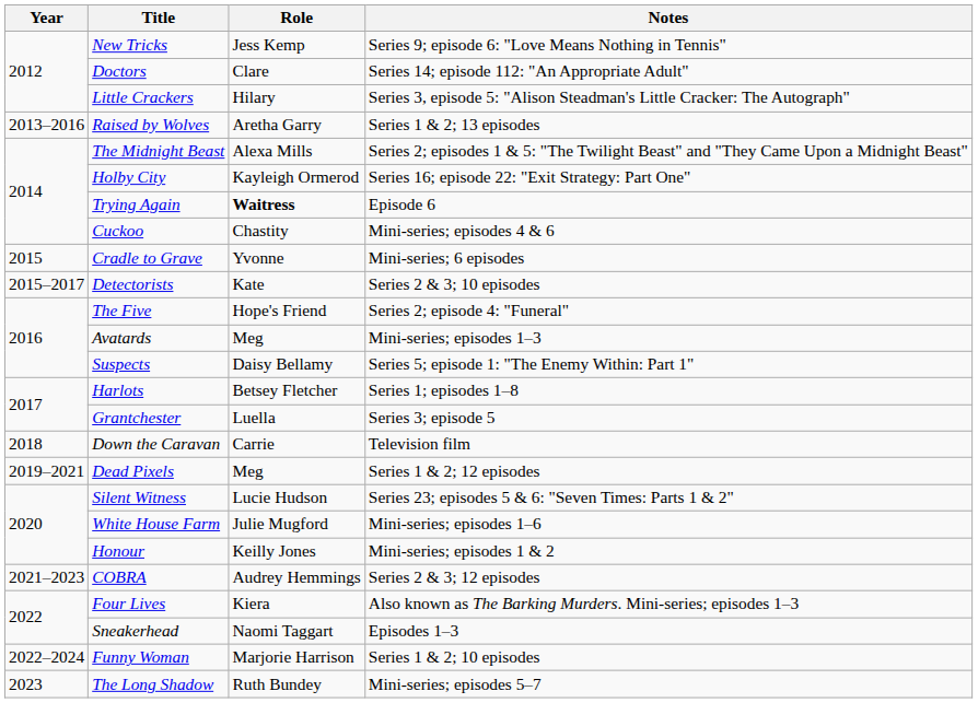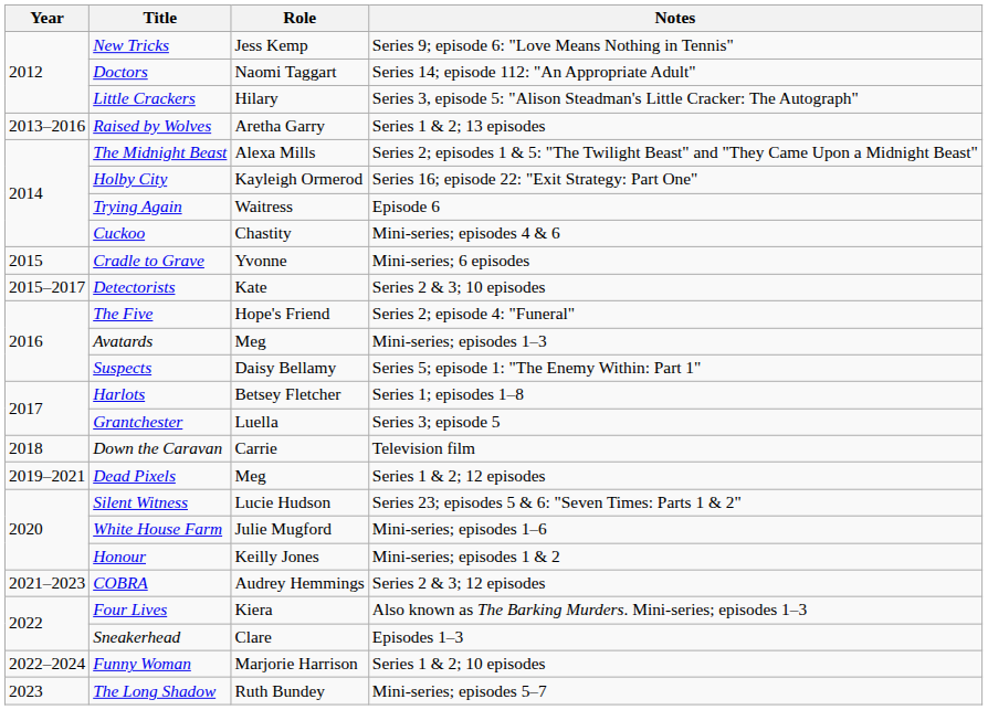Doctors | Role: Clare -> Naomi Taggart
Trying Again | Role: bold -> normal
Sneakerhead | Role: Naomi Taggart -> Clare
